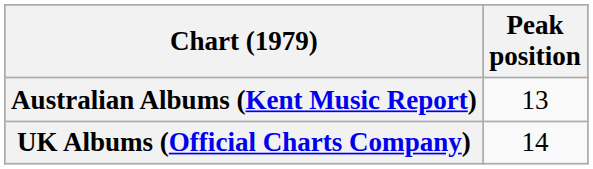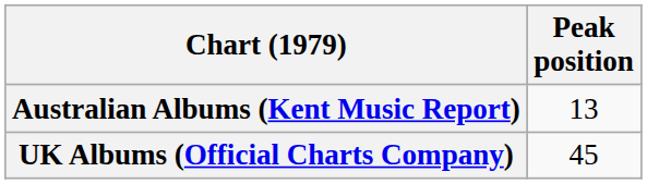UK Albums (Official Charts Company) | Peak position: 14 -> 45
